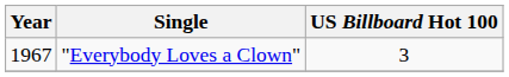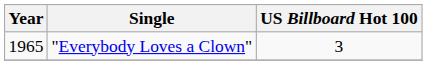"Everybody Loves a Clown" | Year: 1967 -> 1965
